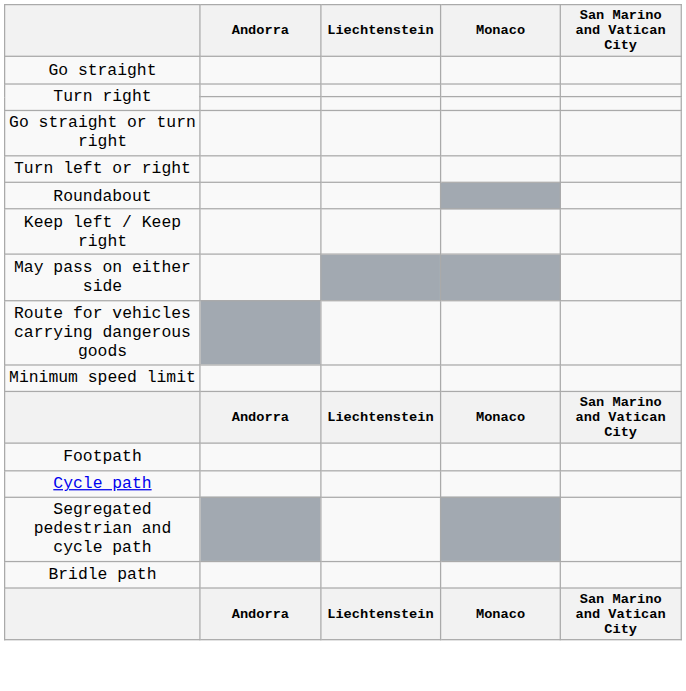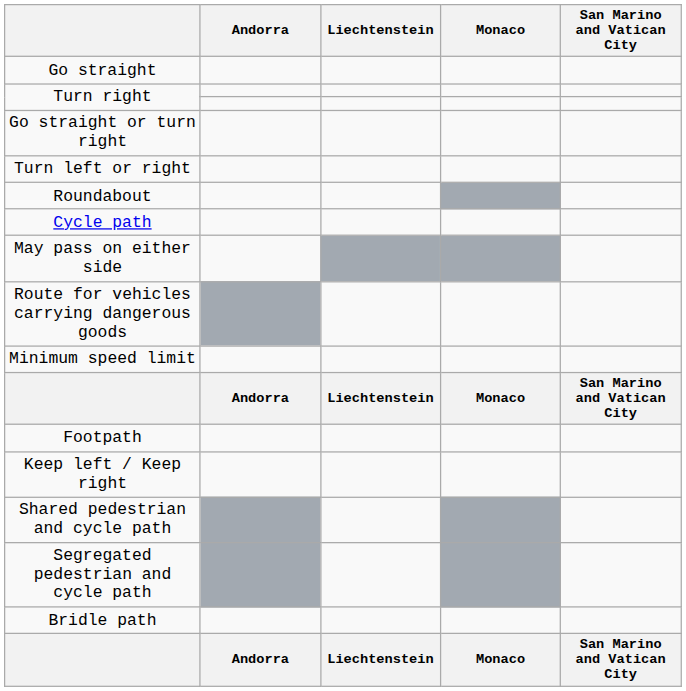rows swapped: Keep left / Keep right <-> Cycle path
+ row: Shared pedestrian and cycle path
